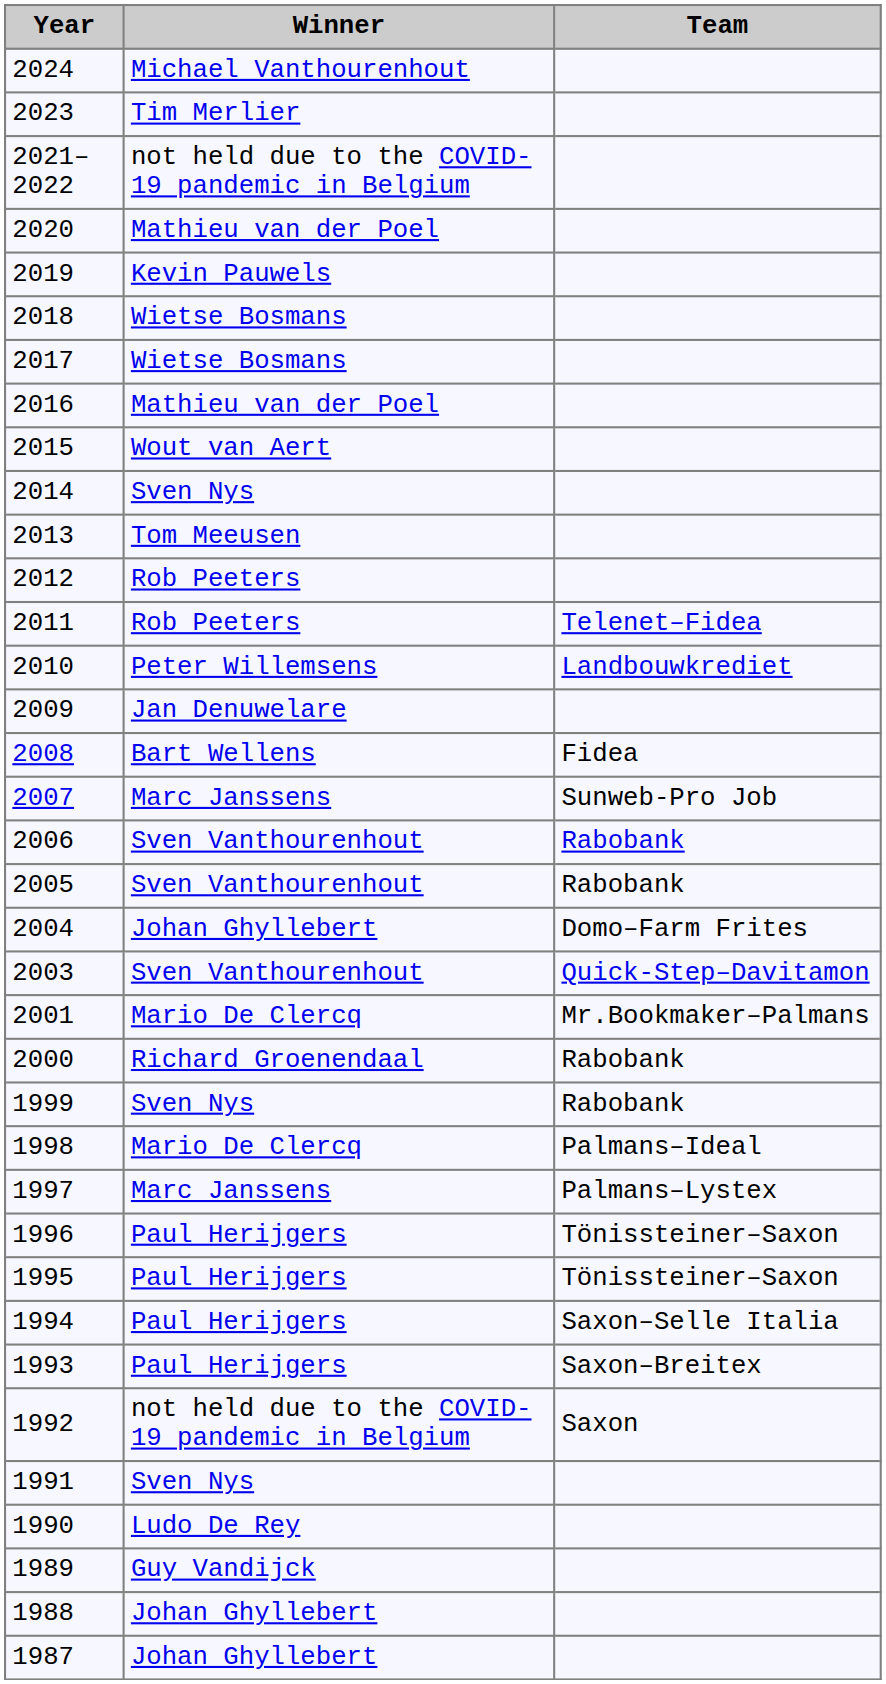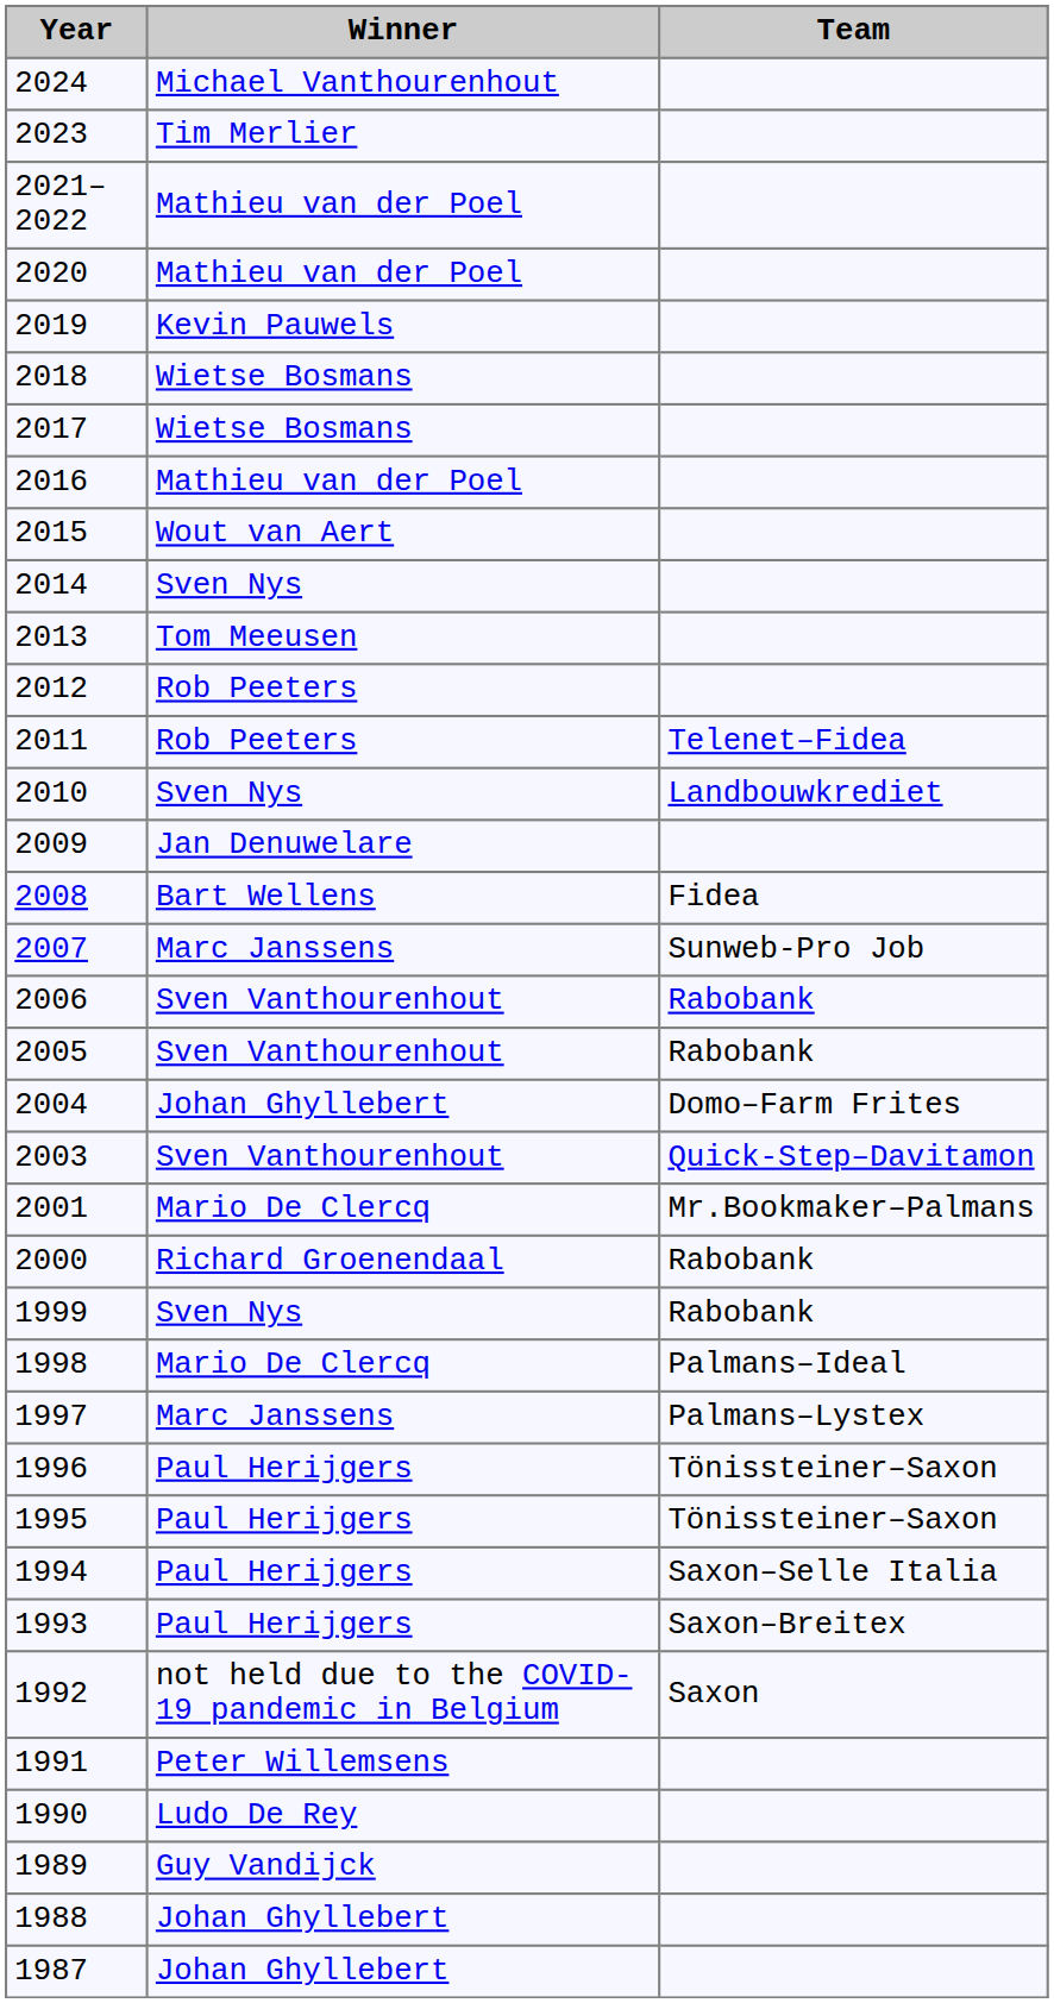2021–2022 | Winner: not held due to the COVID-19 pandemic in Belgium -> Mathieu van der Poel
2010 | Winner: Peter Willemsens -> Sven Nys
1991 | Winner: Sven Nys -> Peter Willemsens
